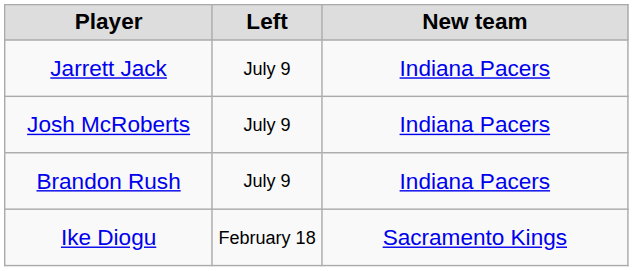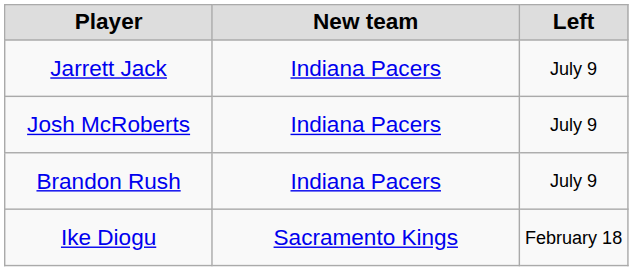columns swapped: Left <-> New team
